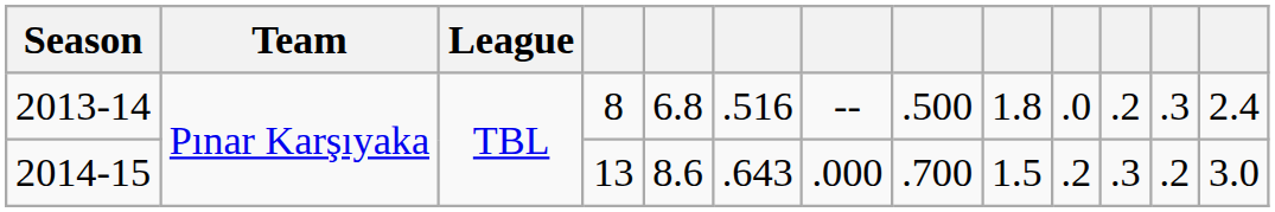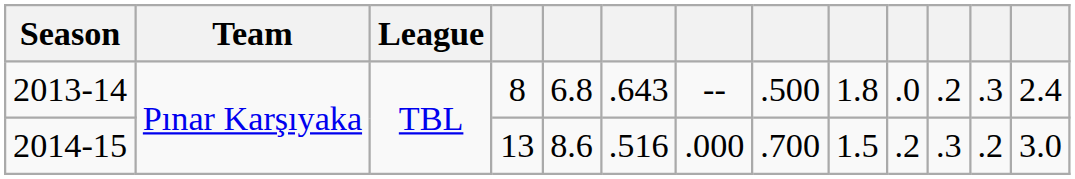2013-14 | column 6: .516 -> .643
2014-15 | column 6: .643 -> .516
